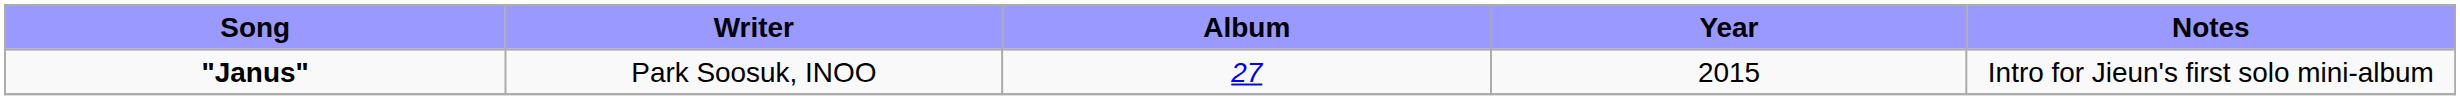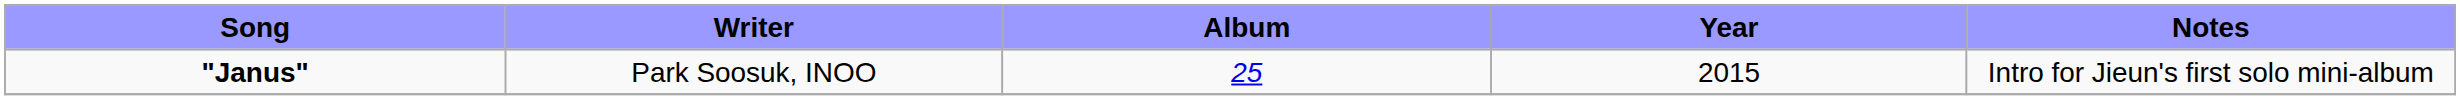"Janus" | Album: 27 -> 25
